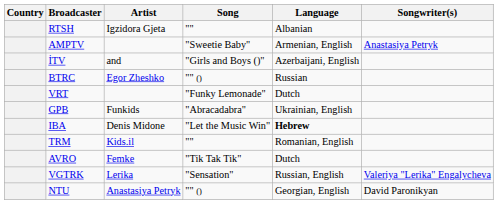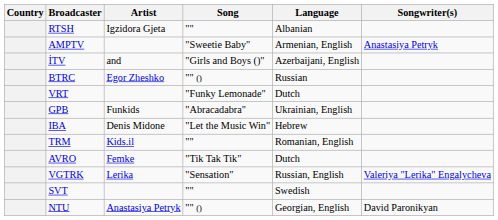IBA | Language: bold -> normal
+ row: SVT | "" | Swedish
